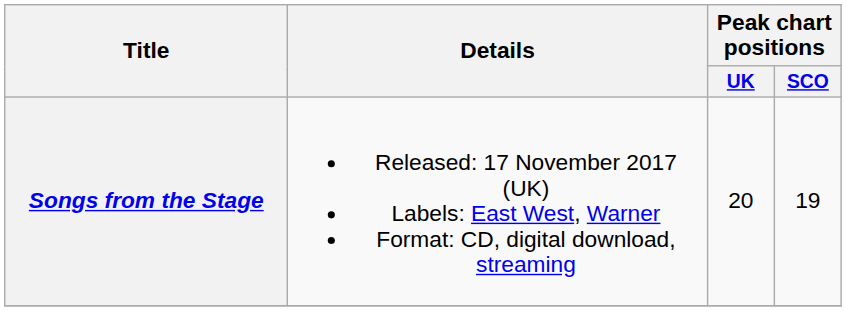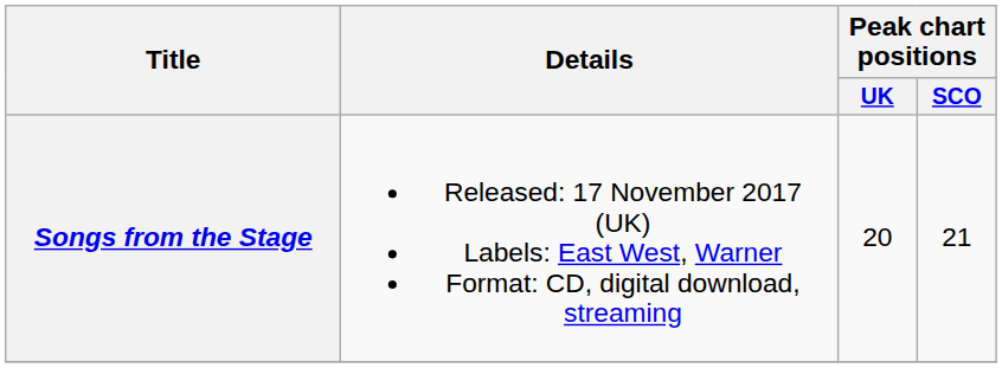Songs from the Stage | Peak chart positions / SCO: 19 -> 21
